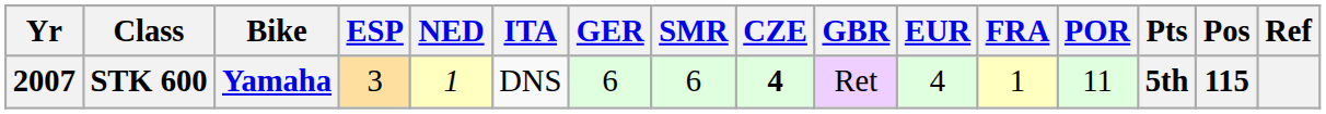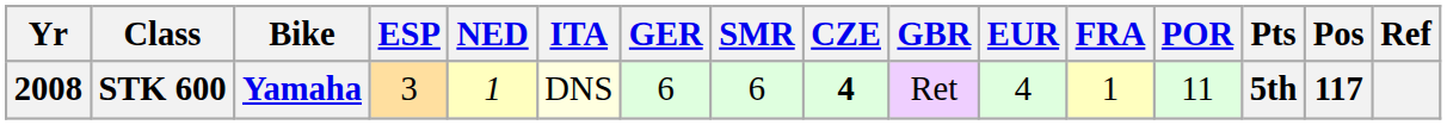STK 600 | Yr: 2007 -> 2008
STK 600 | ITA: no background -> lightyellow background
STK 600 | Pos: 115 -> 117
